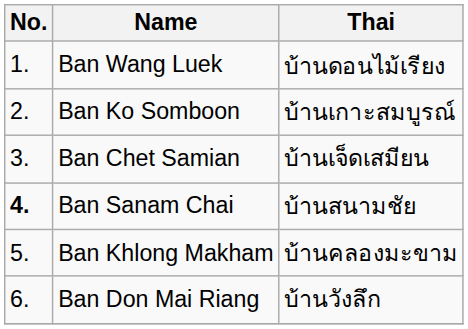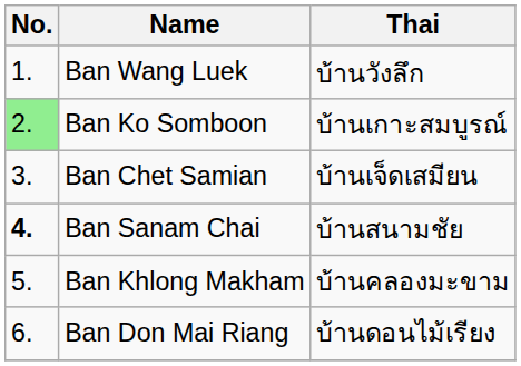Ban Wang Luek | Thai: บ้านดอนไม้เรียง -> บ้านวังลึก
Ban Ko Somboon | No.: no background -> lightgreen background
Ban Don Mai Riang | Thai: บ้านวังลึก -> บ้านดอนไม้เรียง
